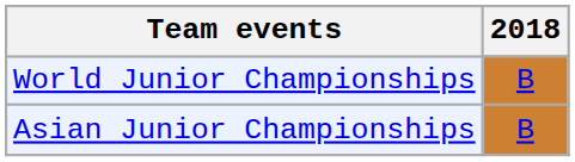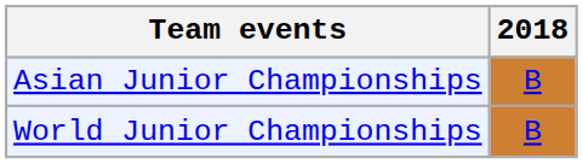rows swapped: Asian Junior Championships <-> World Junior Championships
